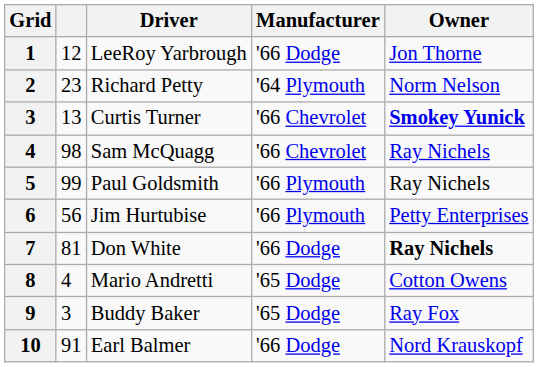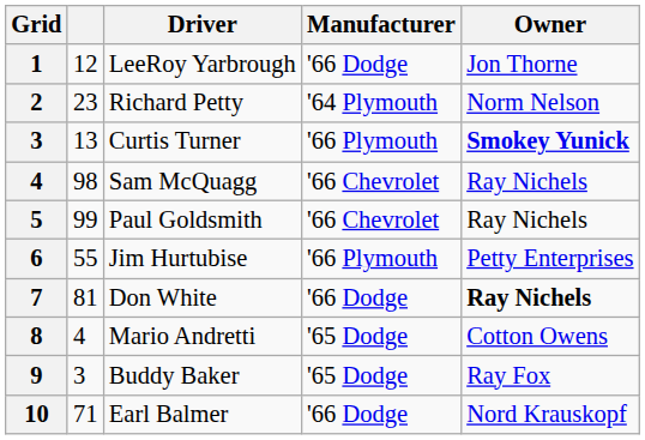Curtis Turner | Manufacturer: '66 Chevrolet -> '66 Plymouth
Paul Goldsmith | Manufacturer: '66 Plymouth -> '66 Chevrolet
Jim Hurtubise | column 2: 56 -> 55
Earl Balmer | column 2: 91 -> 71
